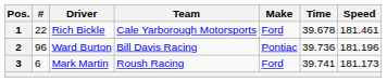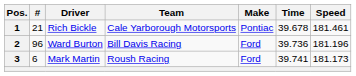1 | #: 22 -> 21
1 | Make: Ford -> Pontiac
2 | Make: Pontiac -> Ford
